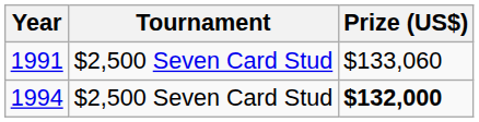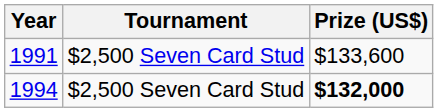1991 | Prize (US$): $133,060 -> $133,600
